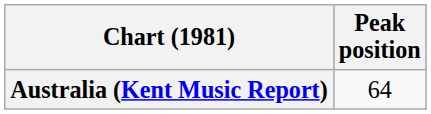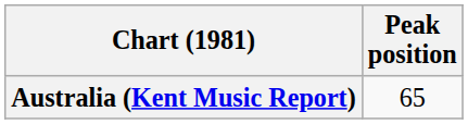Australia (Kent Music Report) | Peak position: 64 -> 65
